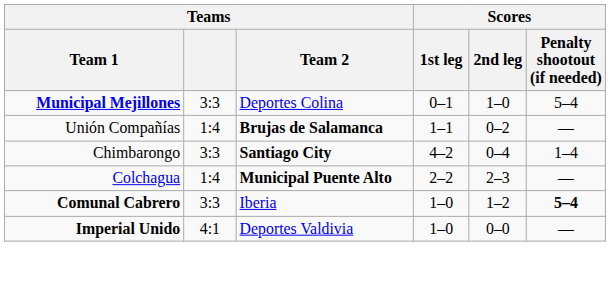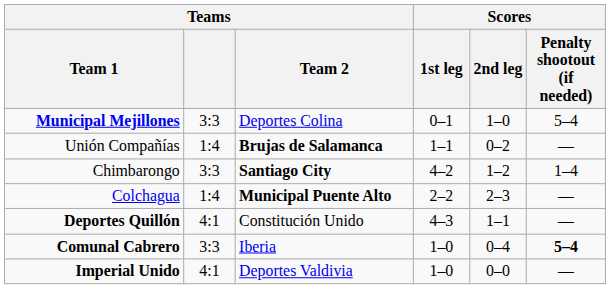Chimbarongo | Scores / 2nd leg: 0–4 -> 1–2
+ row: Deportes Quillón | 4:1 | Constitución Unido | 4–3 | 1–1 | —
Comunal Cabrero | Scores / 2nd leg: 1–2 -> 0–4
